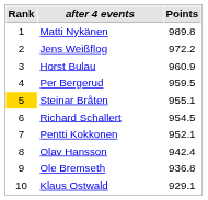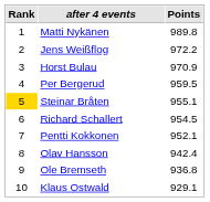Horst Bulau | Points: 960.9 -> 970.9
